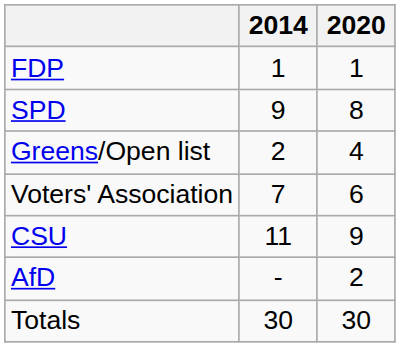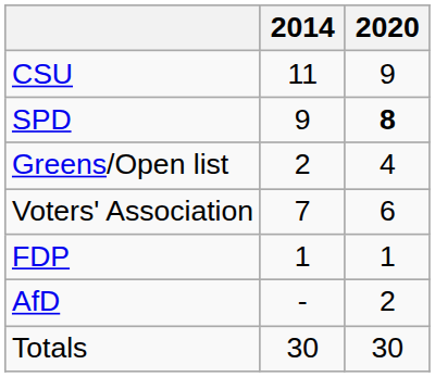rows swapped: CSU <-> FDP
SPD | 2020: normal -> bold
